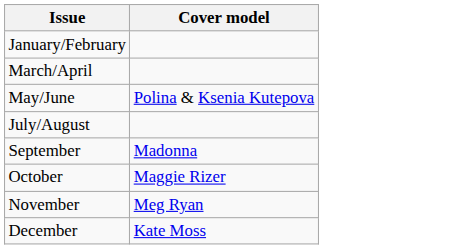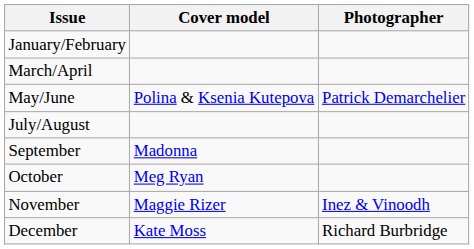+ column: Photographer | Patrick Demarchelier | Inez & Vinoodh | Richard Burbridge
October | Cover model: Maggie Rizer -> Meg Ryan
November | Cover model: Meg Ryan -> Maggie Rizer
